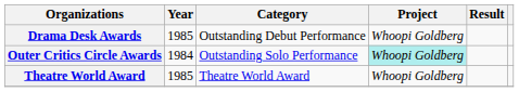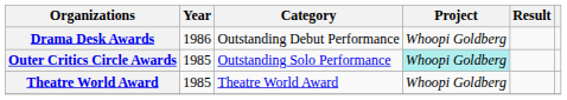Drama Desk Awards | Year: 1985 -> 1986
Outer Critics Circle Awards | Year: 1984 -> 1985
